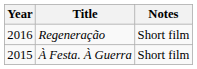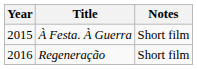rows swapped: À Festa. À Guerra <-> Regeneração
